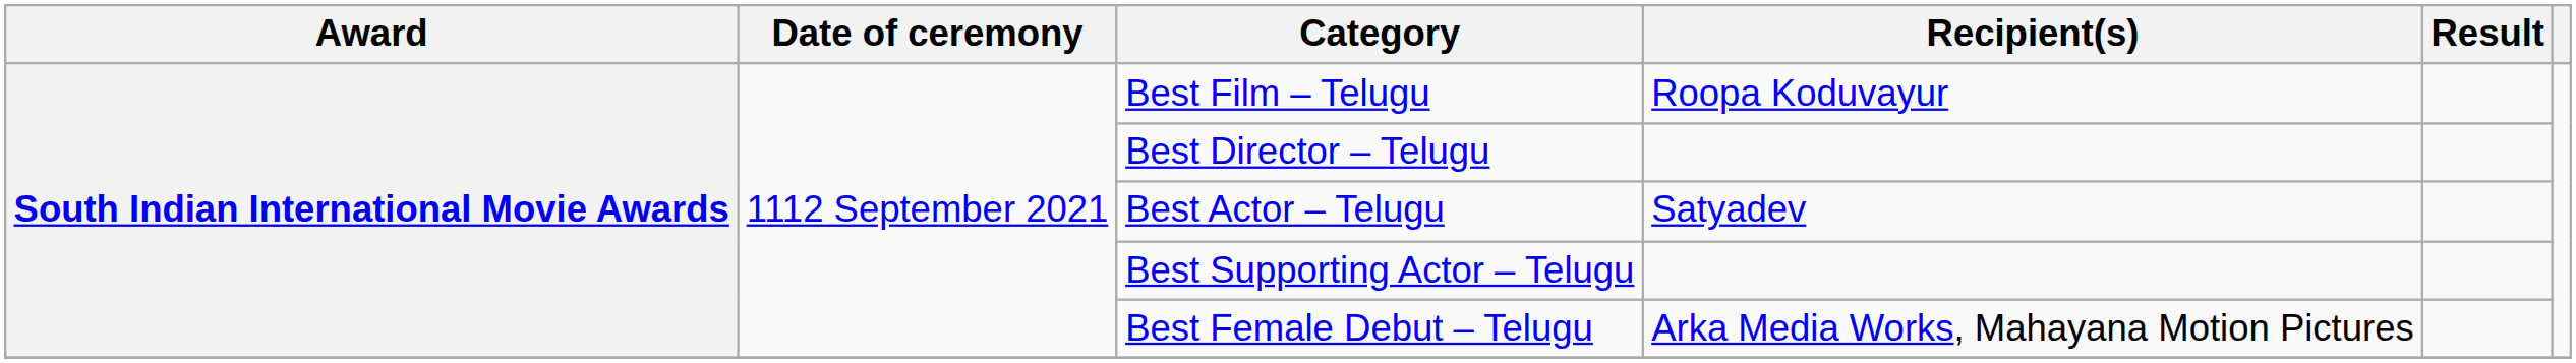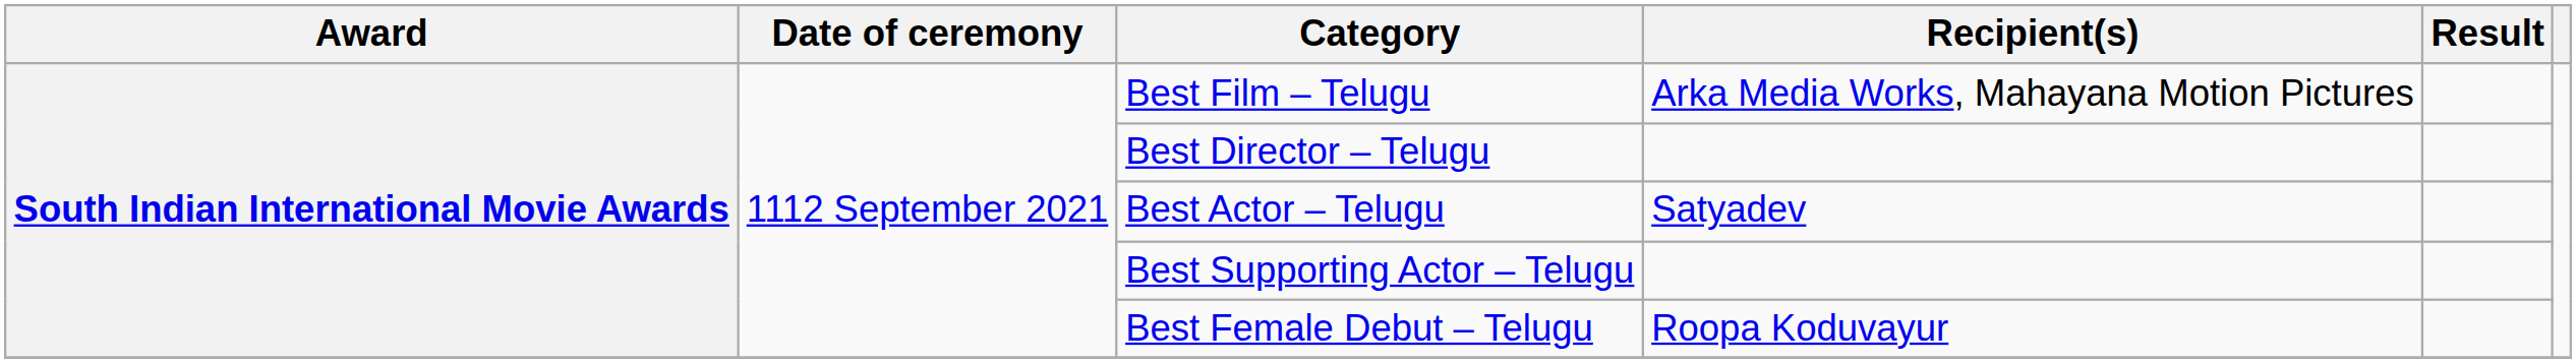Best Film – Telugu | Recipient(s): Roopa Koduvayur -> Arka Media Works, Mahayana Motion Pictures
Best Female Debut – Telugu | Recipient(s): Arka Media Works, Mahayana Motion Pictures -> Roopa Koduvayur
